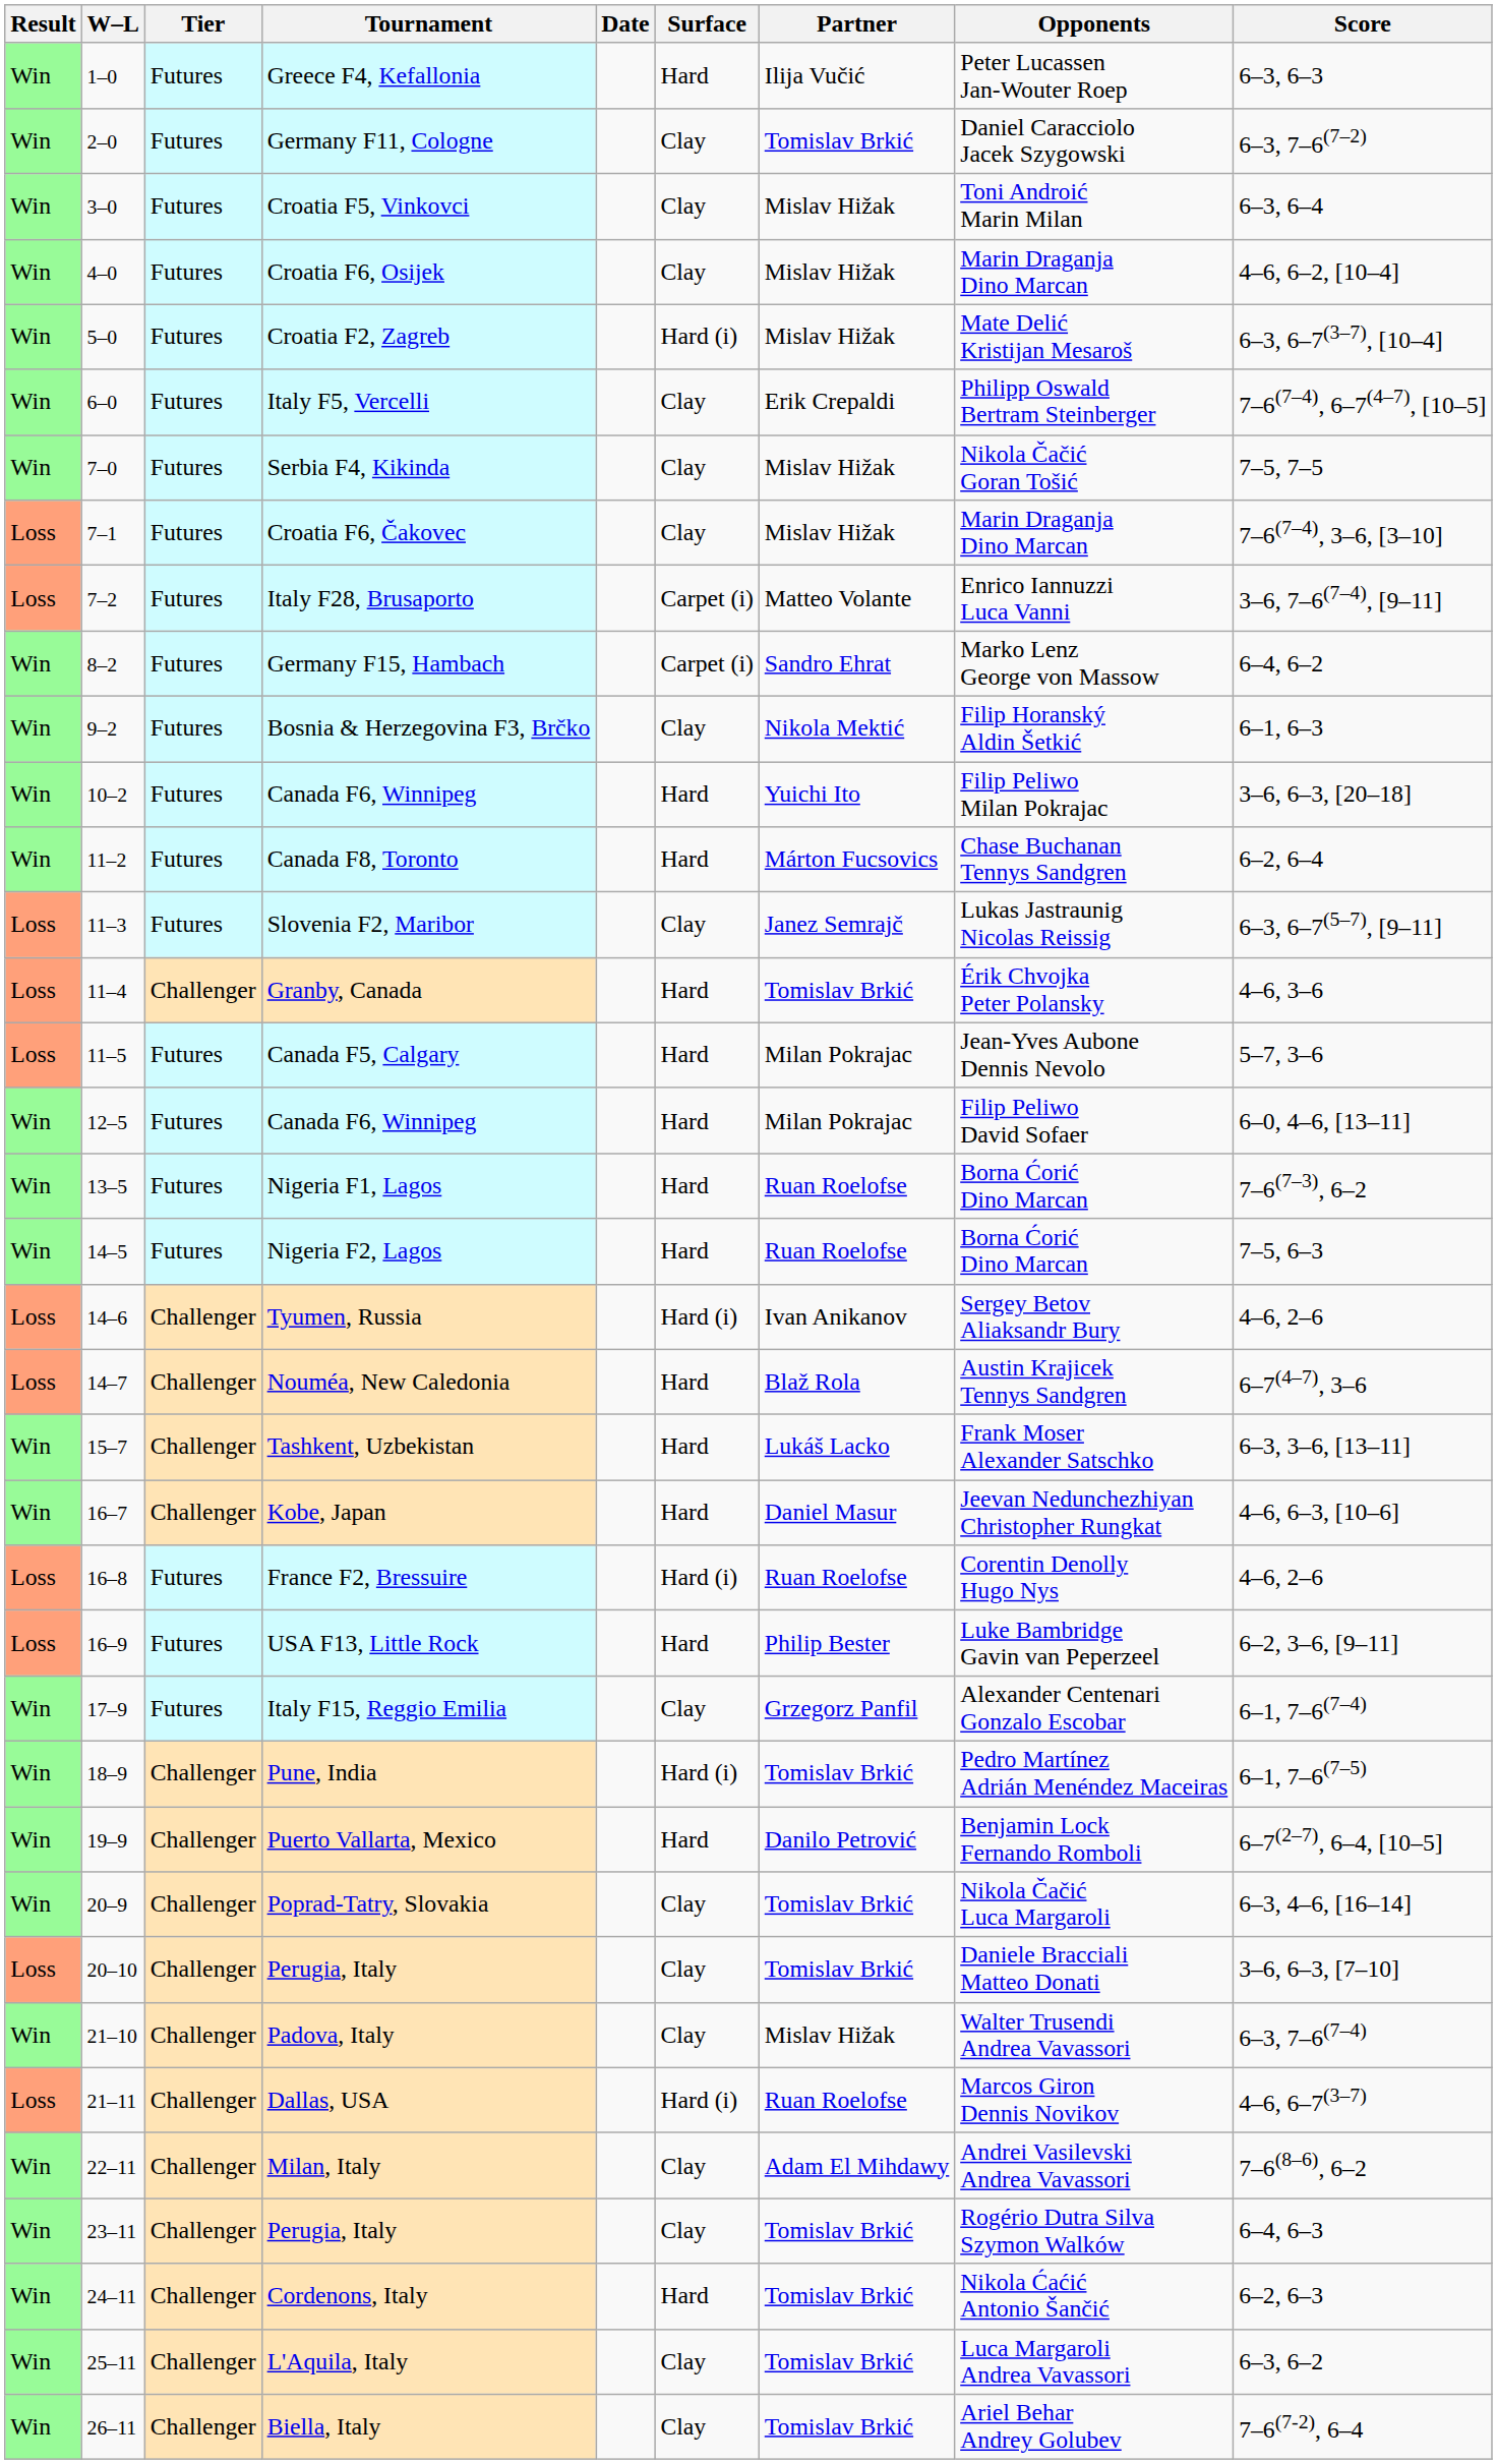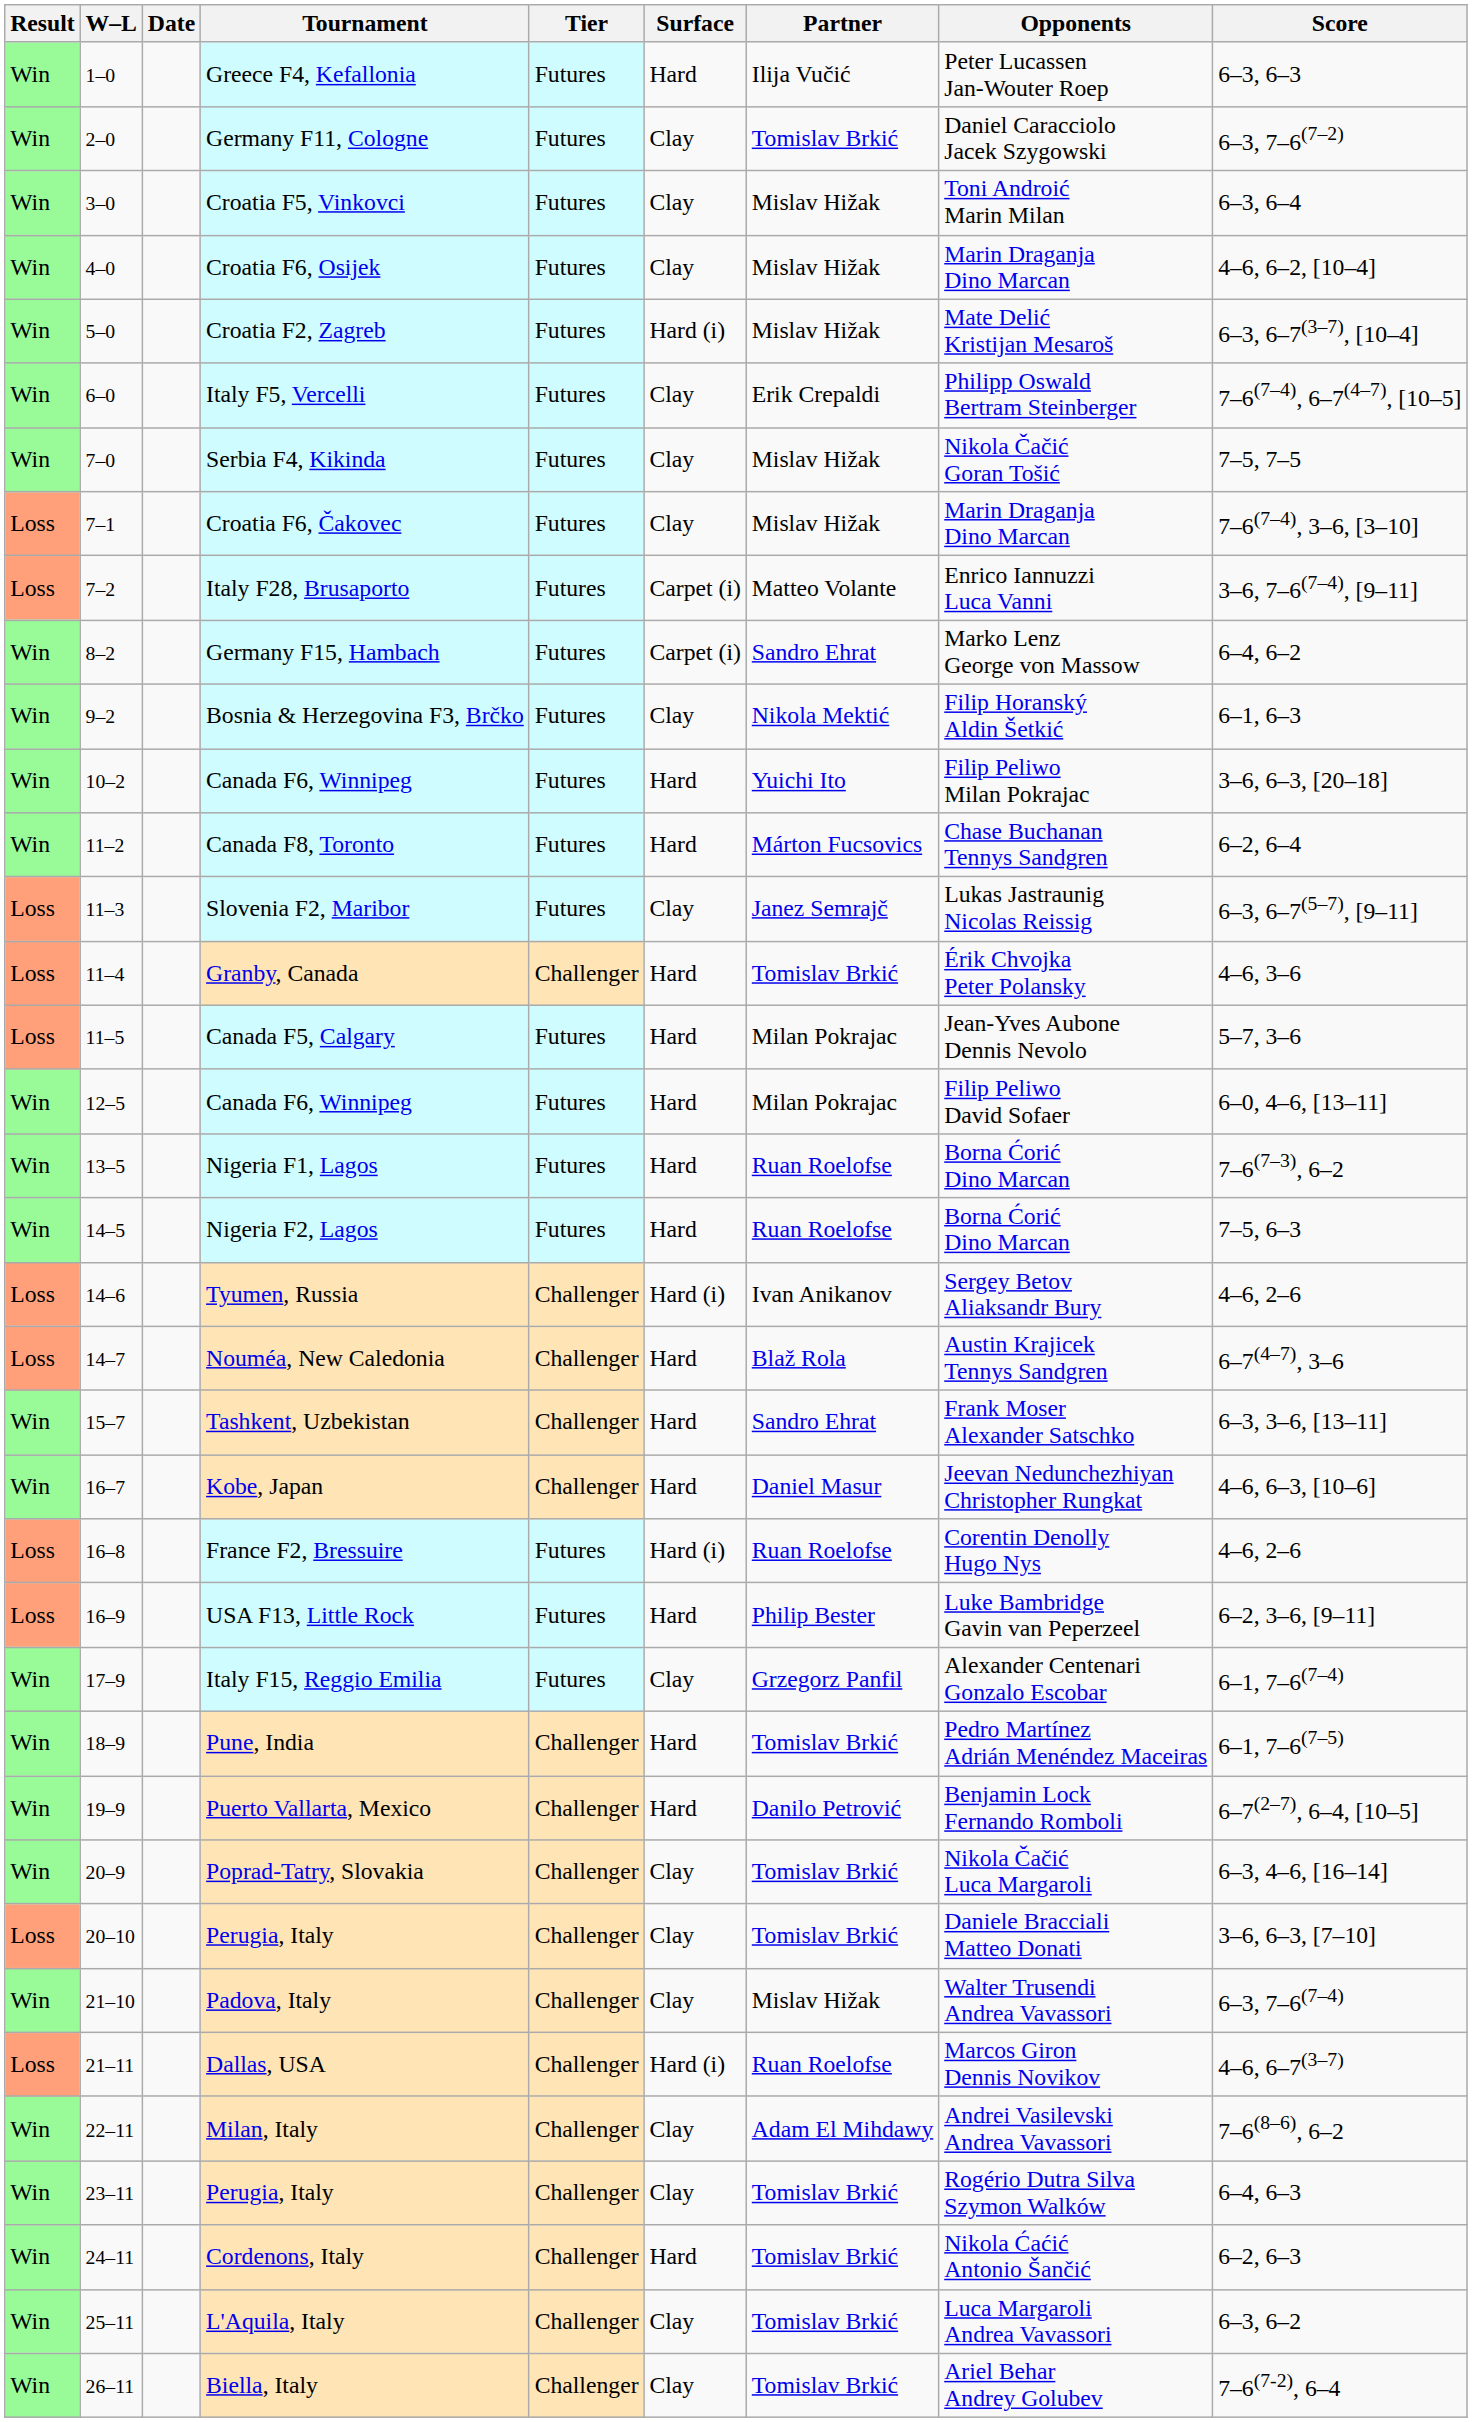columns swapped: Date <-> Tier
Tashkent, Uzbekistan | Partner: Lukáš Lacko -> Sandro Ehrat
Pune, India | Surface: Hard (i) -> Hard
